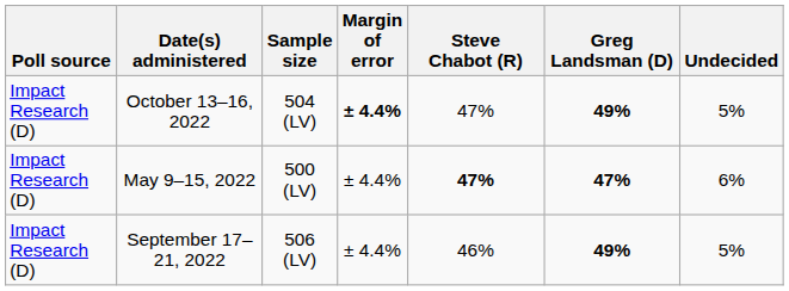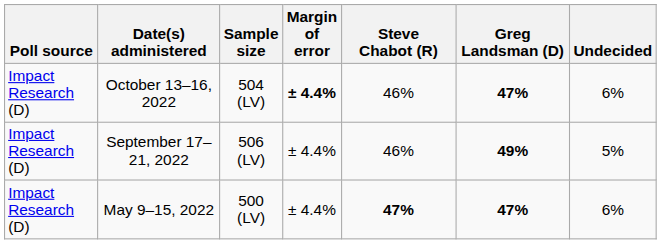October 13–16, 2022 | Steve Chabot (R): 47% -> 46%
October 13–16, 2022 | Greg Landsman (D): 49% -> 47%
October 13–16, 2022 | Undecided: 5% -> 6%
rows swapped: September 17–21, 2022 <-> May 9–15, 2022
